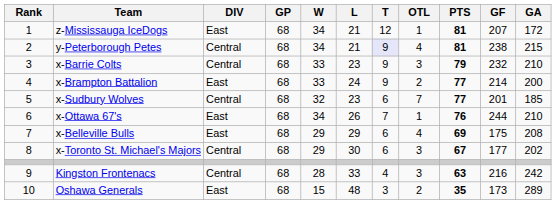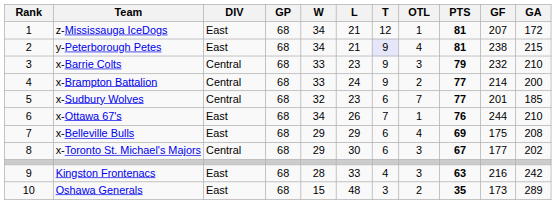y-Peterborough Petes | DIV: Central -> East
x-Brampton Battalion | DIV: East -> Central
Kingston Frontenacs | DIV: Central -> East
